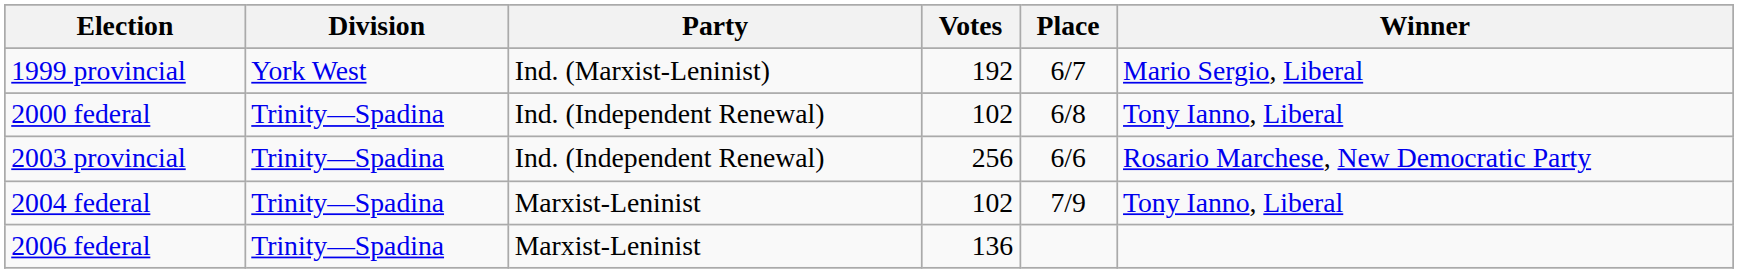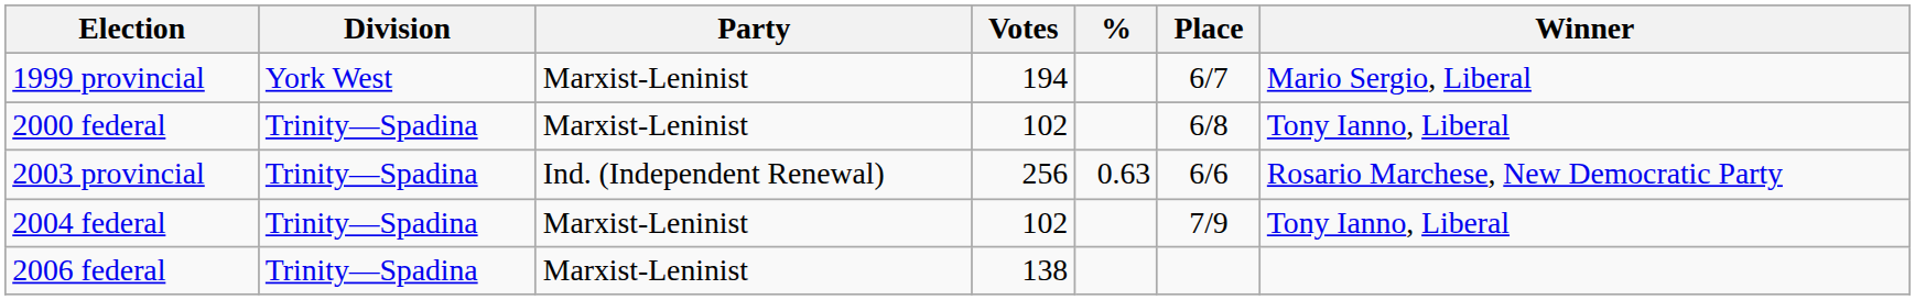+ column: % | 0.63
1999 provincial | Party: Ind. (Marxist-Leninist) -> Marxist-Leninist
1999 provincial | Votes: 192 -> 194
2000 federal | Party: Ind. (Independent Renewal) -> Marxist-Leninist
2006 federal | Votes: 136 -> 138
